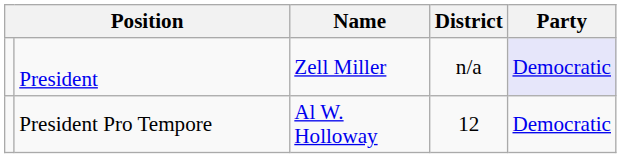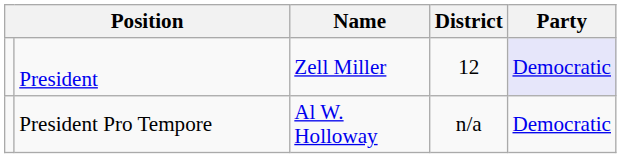President | District: n/a -> 12
President Pro Tempore | District: 12 -> n/a
